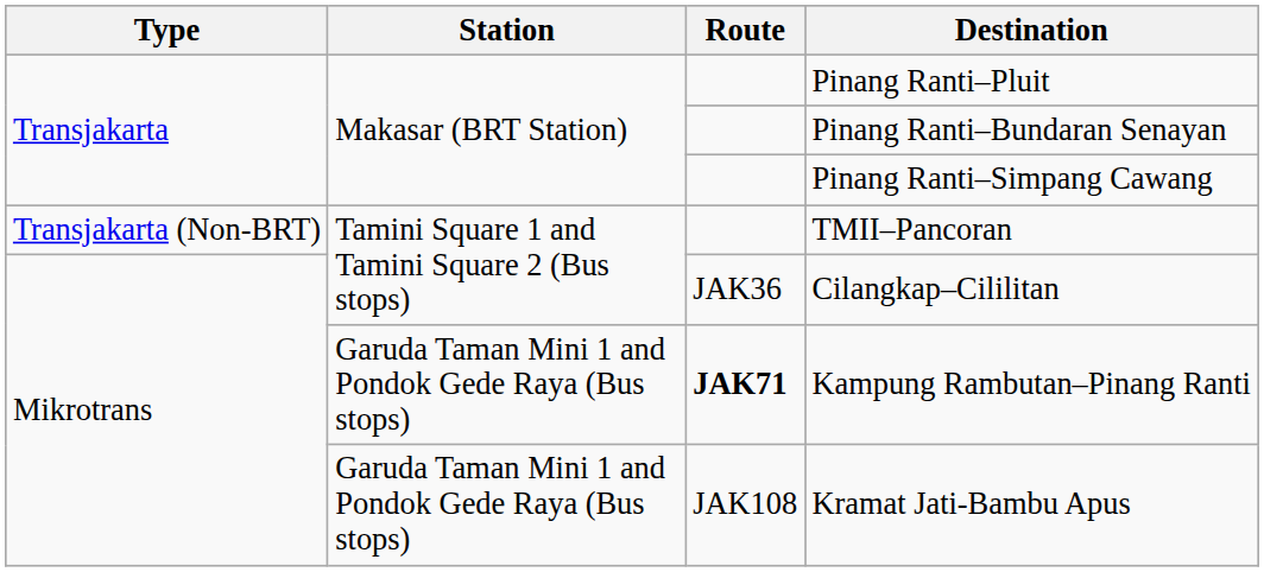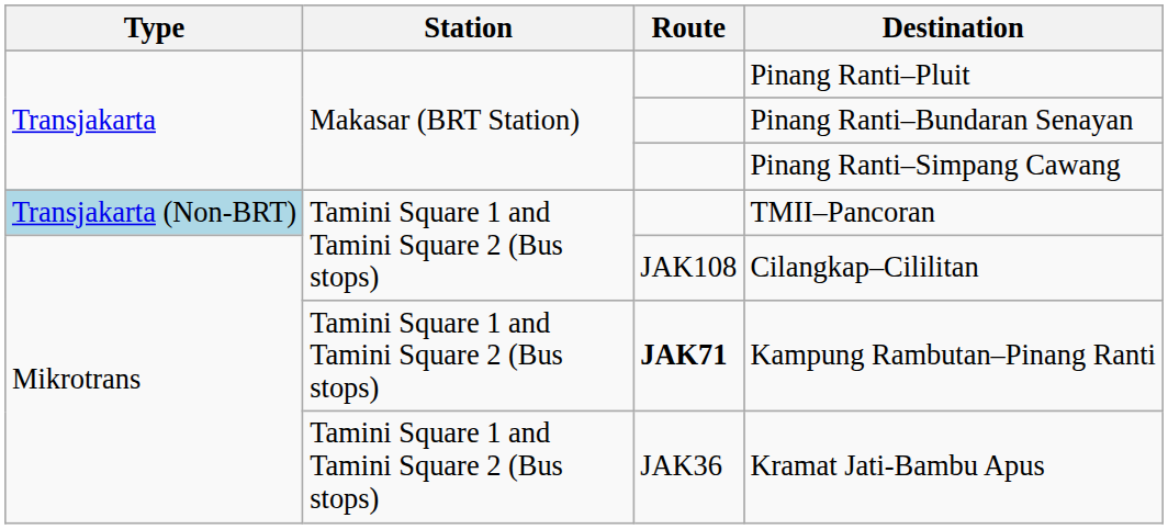TMII–Pancoran | Type: no background -> lightblue background
Cilangkap–Cililitan | Route: JAK36 -> JAK108
Kampung Rambutan–Pinang Ranti | Station: Garuda Taman Mini 1 and Pondok Gede Raya (Bus stops) -> Tamini Square 1 and Tamini Square 2 (Bus stops)
Kramat Jati-Bambu Apus | Station: Garuda Taman Mini 1 and Pondok Gede Raya (Bus stops) -> Tamini Square 1 and Tamini Square 2 (Bus stops)
Kramat Jati-Bambu Apus | Route: JAK108 -> JAK36
